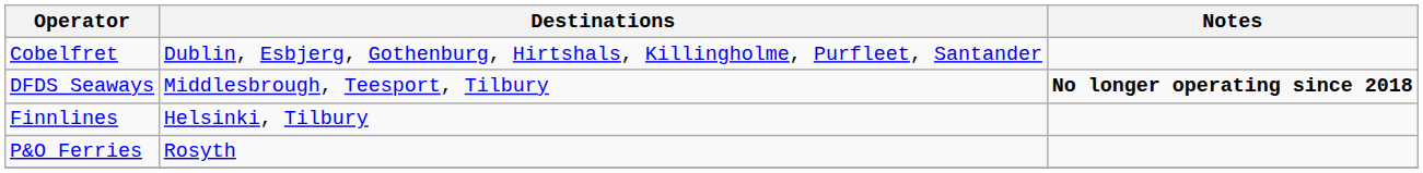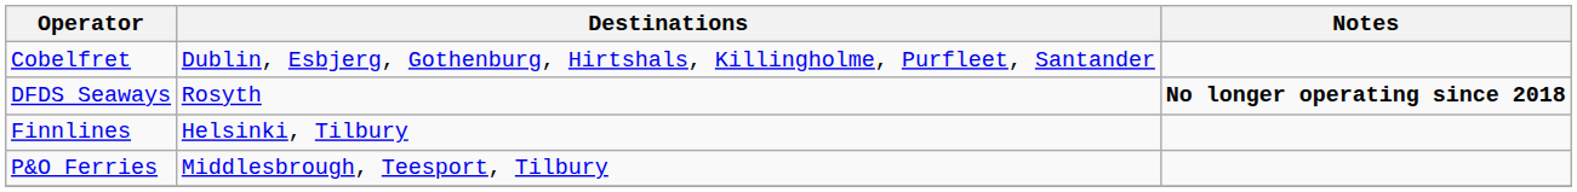DFDS Seaways | Destinations: Middlesbrough, Teesport, Tilbury -> Rosyth
P&O Ferries | Destinations: Rosyth -> Middlesbrough, Teesport, Tilbury
